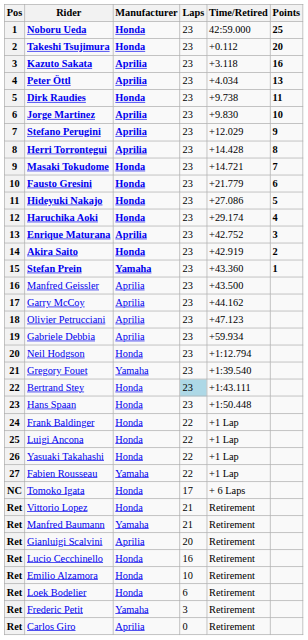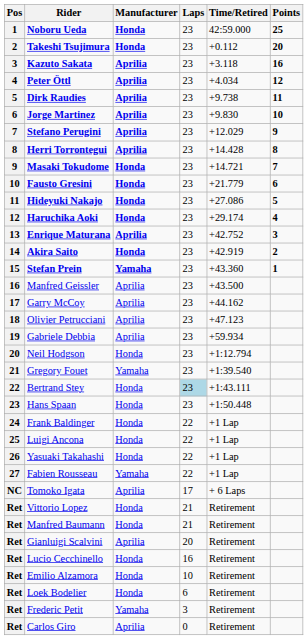Peter Öttl | Points: 13 -> 12
Dirk Raudies | Manufacturer: Honda -> Aprilia
Tomoko Igata | Manufacturer: Honda -> Aprilia
Manfred Baumann | Manufacturer: Yamaha -> Honda
